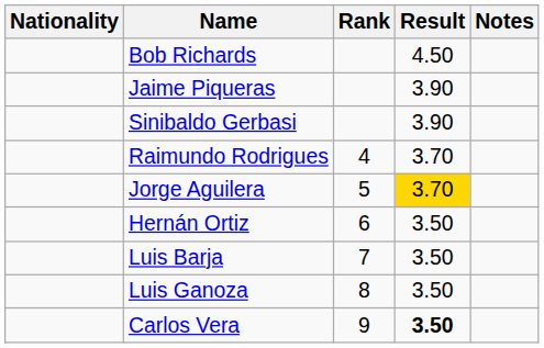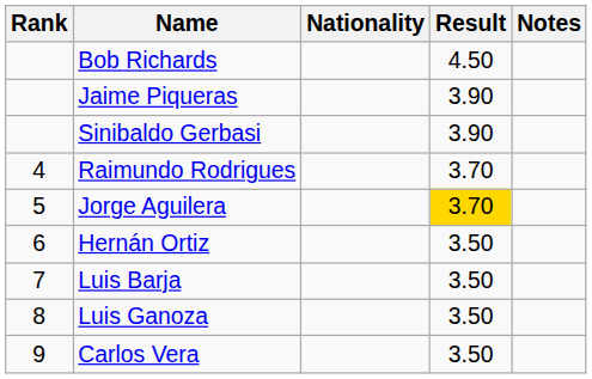columns swapped: Rank <-> Nationality
Carlos Vera | Result: bold -> normal
